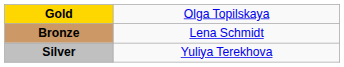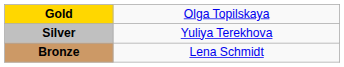rows swapped: Silver <-> Bronze
